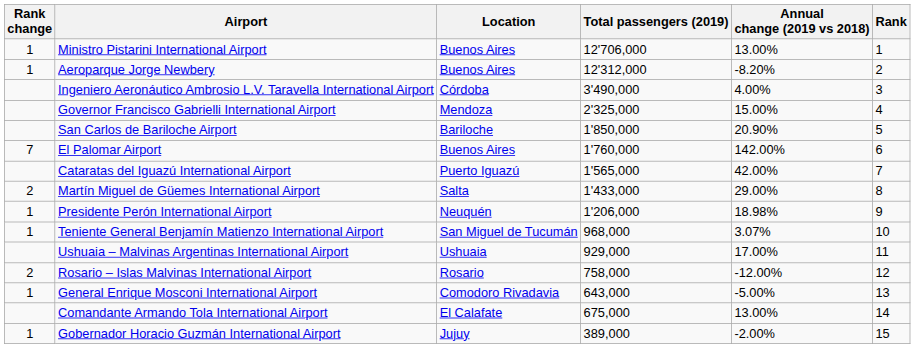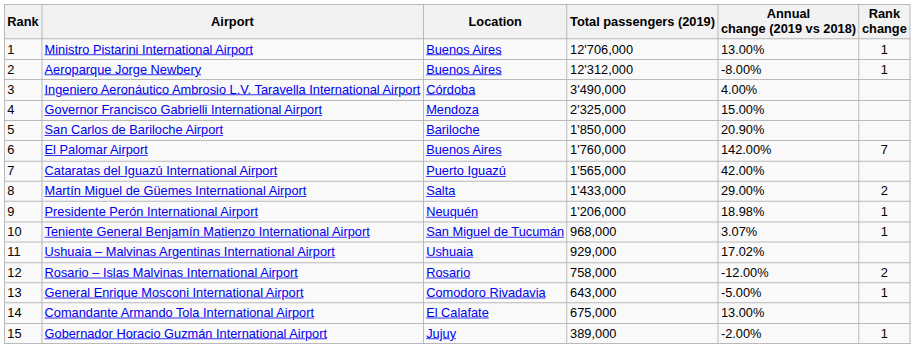columns swapped: Rank <-> Rank change
Aeroparque Jorge Newbery | Annual change (2019 vs 2018): -8.20% -> -8.00%
Ushuaia – Malvinas Argentinas International Airport | Annual change (2019 vs 2018): 17.00% -> 17.02%
